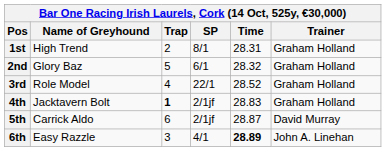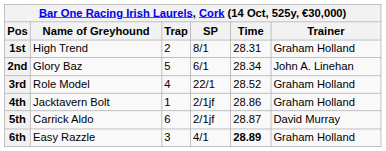2nd | Time: 28.32 -> 28.34
2nd | Trainer: Graham Holland -> John A. Linehan
4th | Trap: bold -> normal
4th | Time: 28.83 -> 28.86
6th | Trainer: John A. Linehan -> Graham Holland
